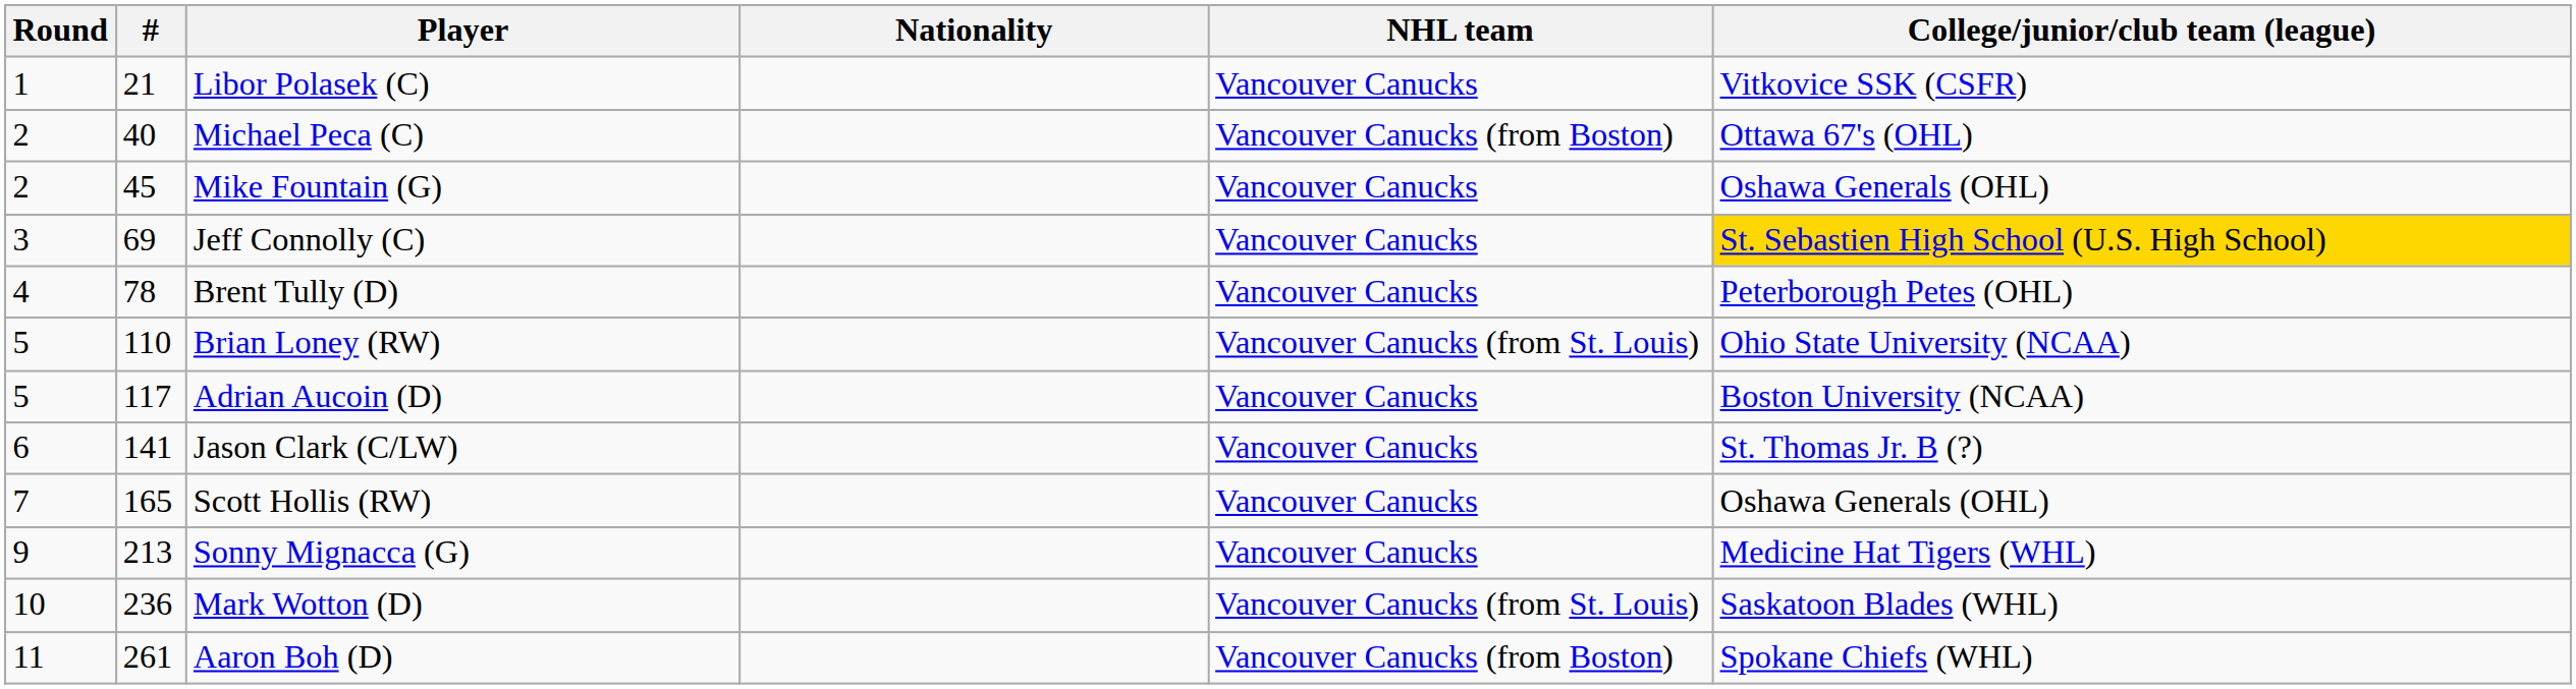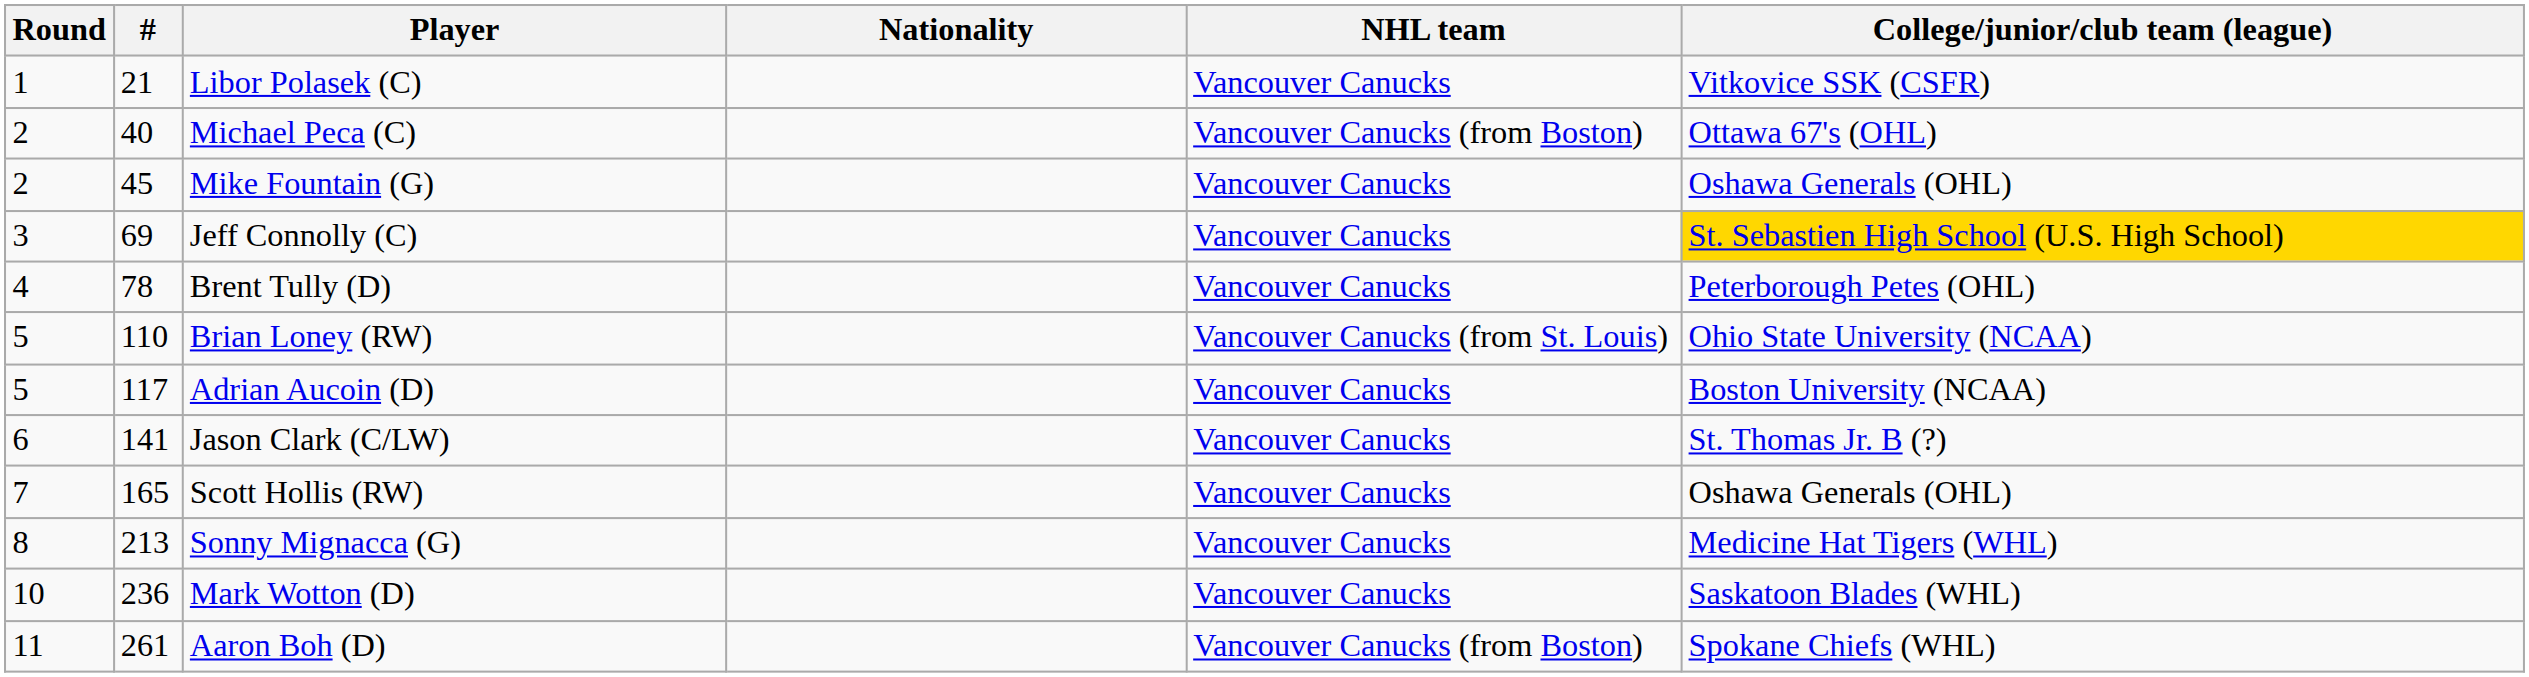Sonny Mignacca (G) | Round: 9 -> 8
Mark Wotton (D) | NHL team: Vancouver Canucks (from St. Louis) -> Vancouver Canucks
